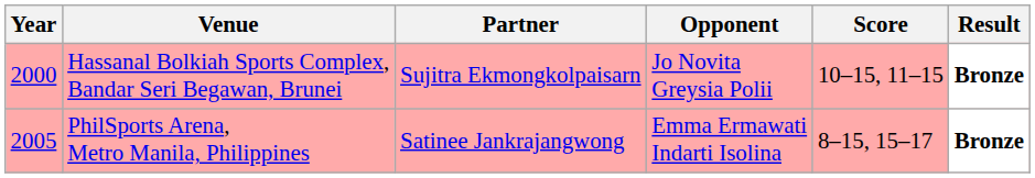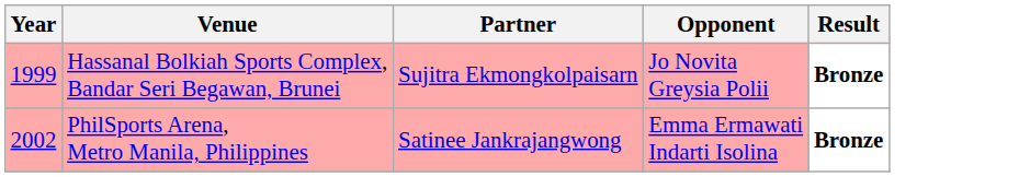- column: Score | 10–15, 11–15 | 8–15, 15–17
Hassanal Bolkiah Sports Complex, Bandar Seri Begawan, Brunei | Year: 2000 -> 1999
PhilSports Arena, Metro Manila, Philippines | Year: 2005 -> 2002
